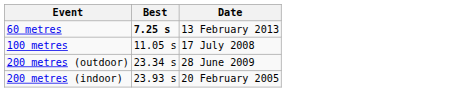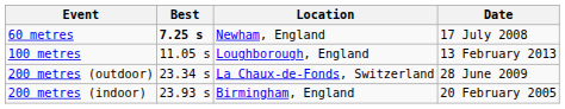+ column: Location | Newham, England | Loughborough, England | La Chaux-de-Fonds, Switzerland | Birmingham, England
60 metres | Date: 13 February 2013 -> 17 July 2008
100 metres | Date: 17 July 2008 -> 13 February 2013
